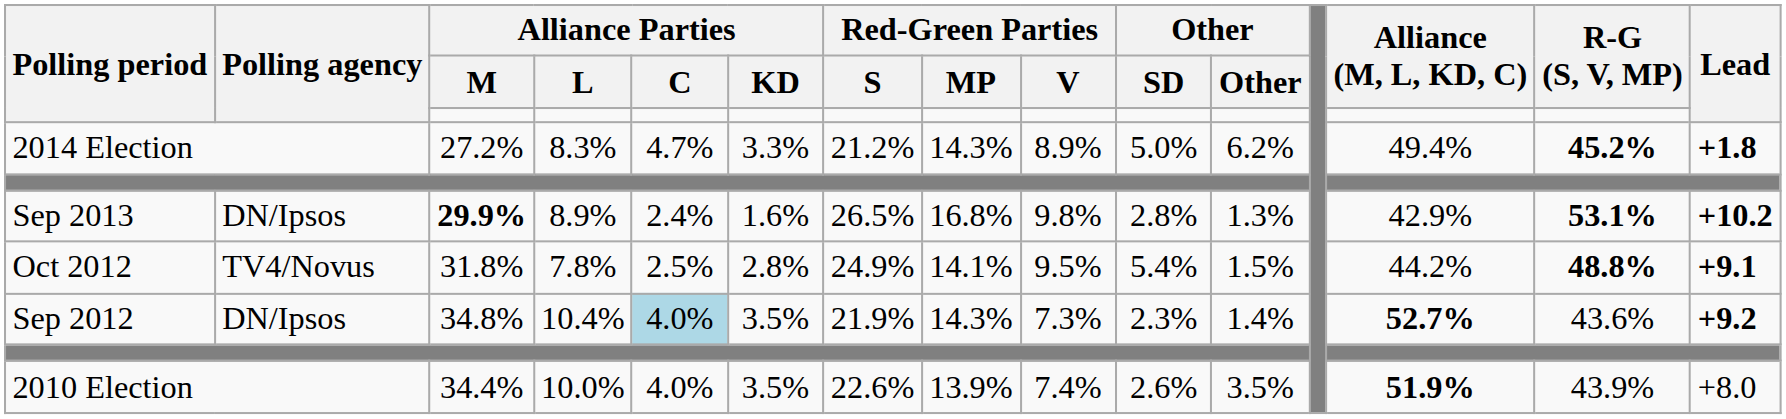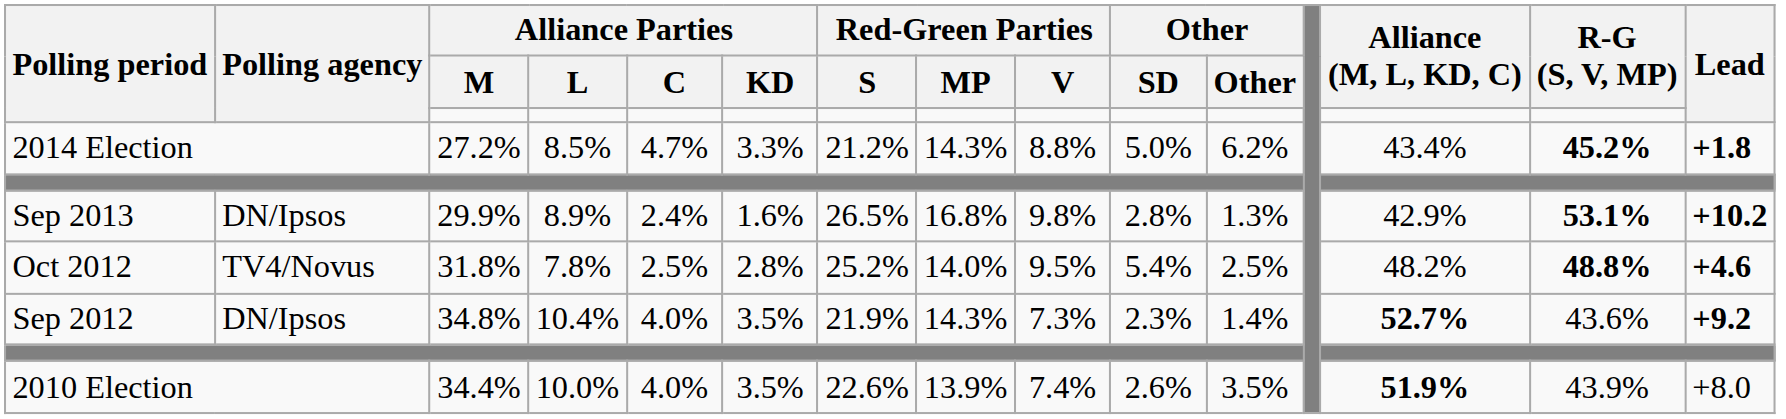2014 Election | Alliance Parties / L: 8.3% -> 8.5%
2014 Election | Red-Green Parties / V: 8.9% -> 8.8%
2014 Election | Alliance (M, L, KD, C): 49.4% -> 43.4%
Sep 2013 | Alliance Parties / M: bold -> normal
Oct 2012 | Red-Green Parties / S: 24.9% -> 25.2%
Oct 2012 | Red-Green Parties / MP: 14.1% -> 14.0%
Oct 2012 | Other: 1.5% -> 2.5%
Oct 2012 | Alliance (M, L, KD, C): 44.2% -> 48.2%
Oct 2012 | Lead: +9.1 -> +4.6
Sep 2012 | Alliance Parties / C: lightblue background -> no background
